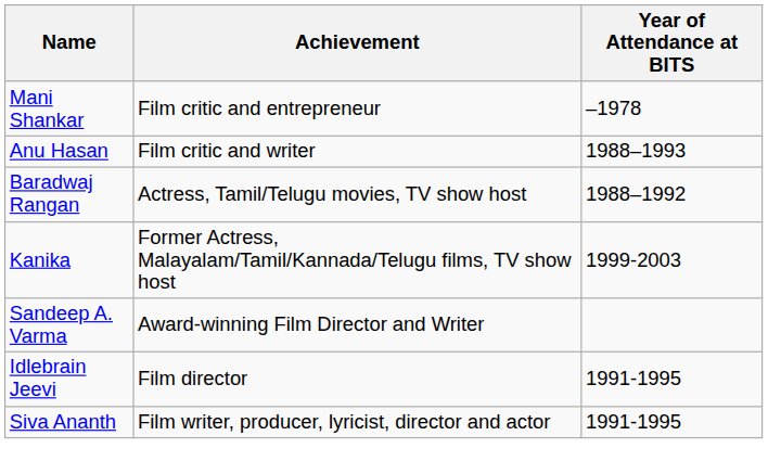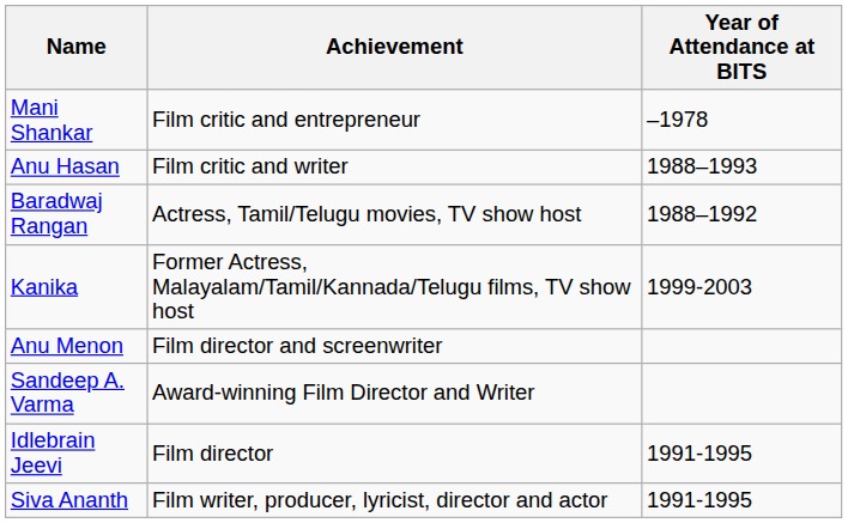+ row: Anu Menon | Film director and screenwriter
